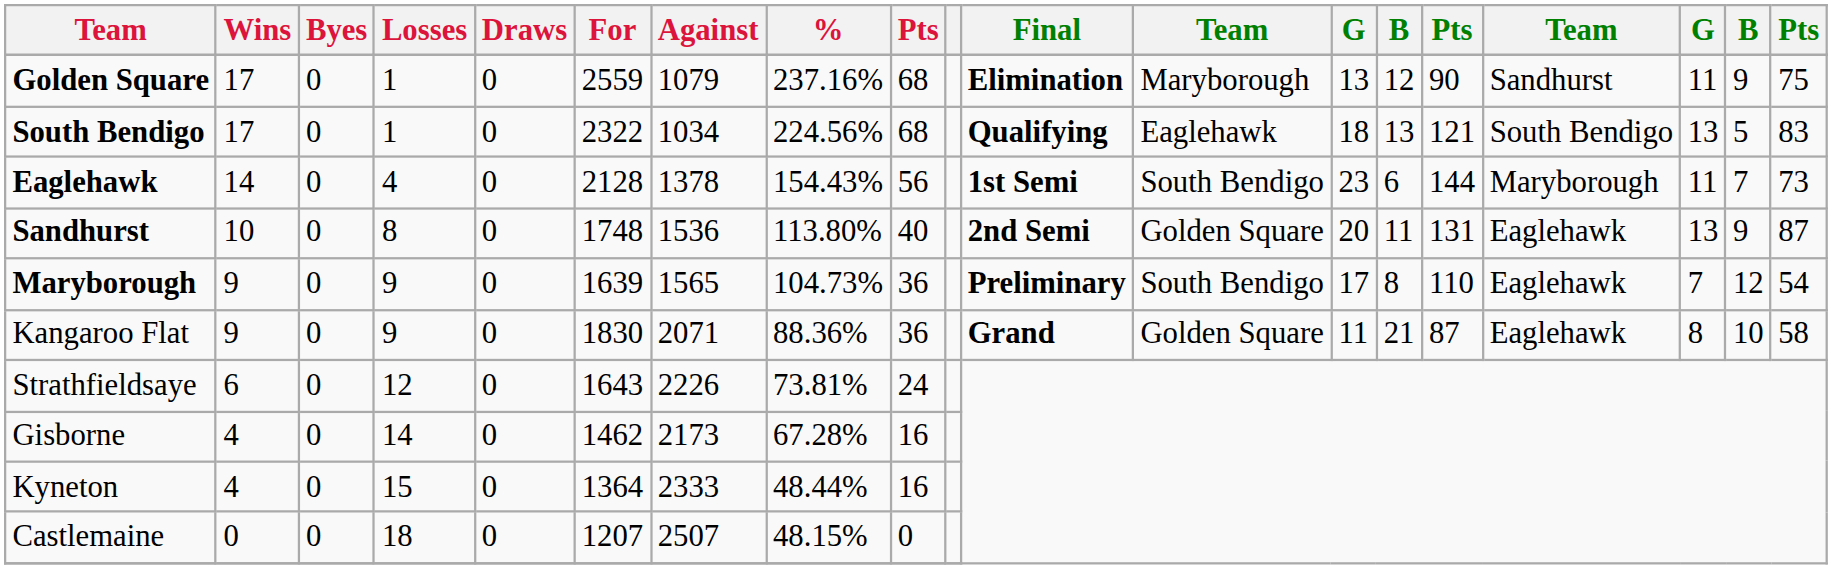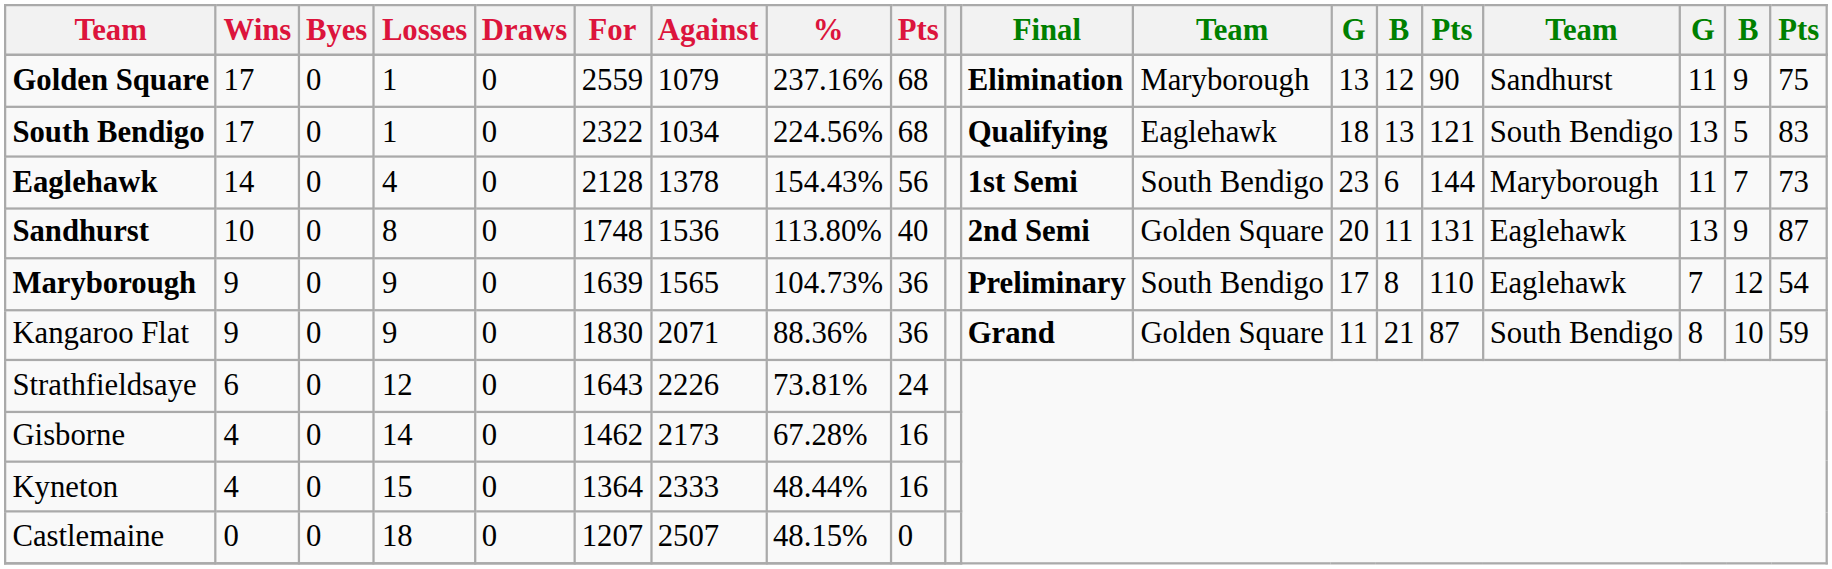Kangaroo Flat | column 16: Eaglehawk -> South Bendigo
Kangaroo Flat | column 19: 58 -> 59
